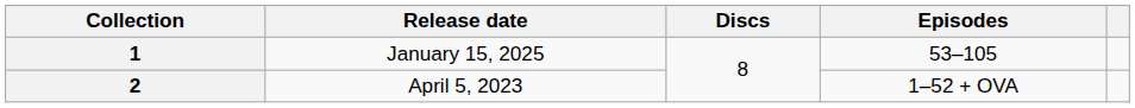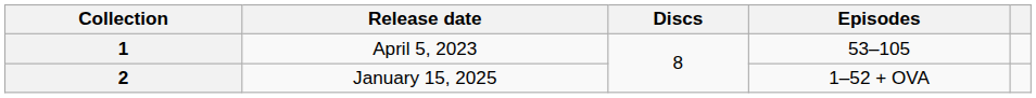1 | Release date: January 15, 2025 -> April 5, 2023
2 | Release date: April 5, 2023 -> January 15, 2025
